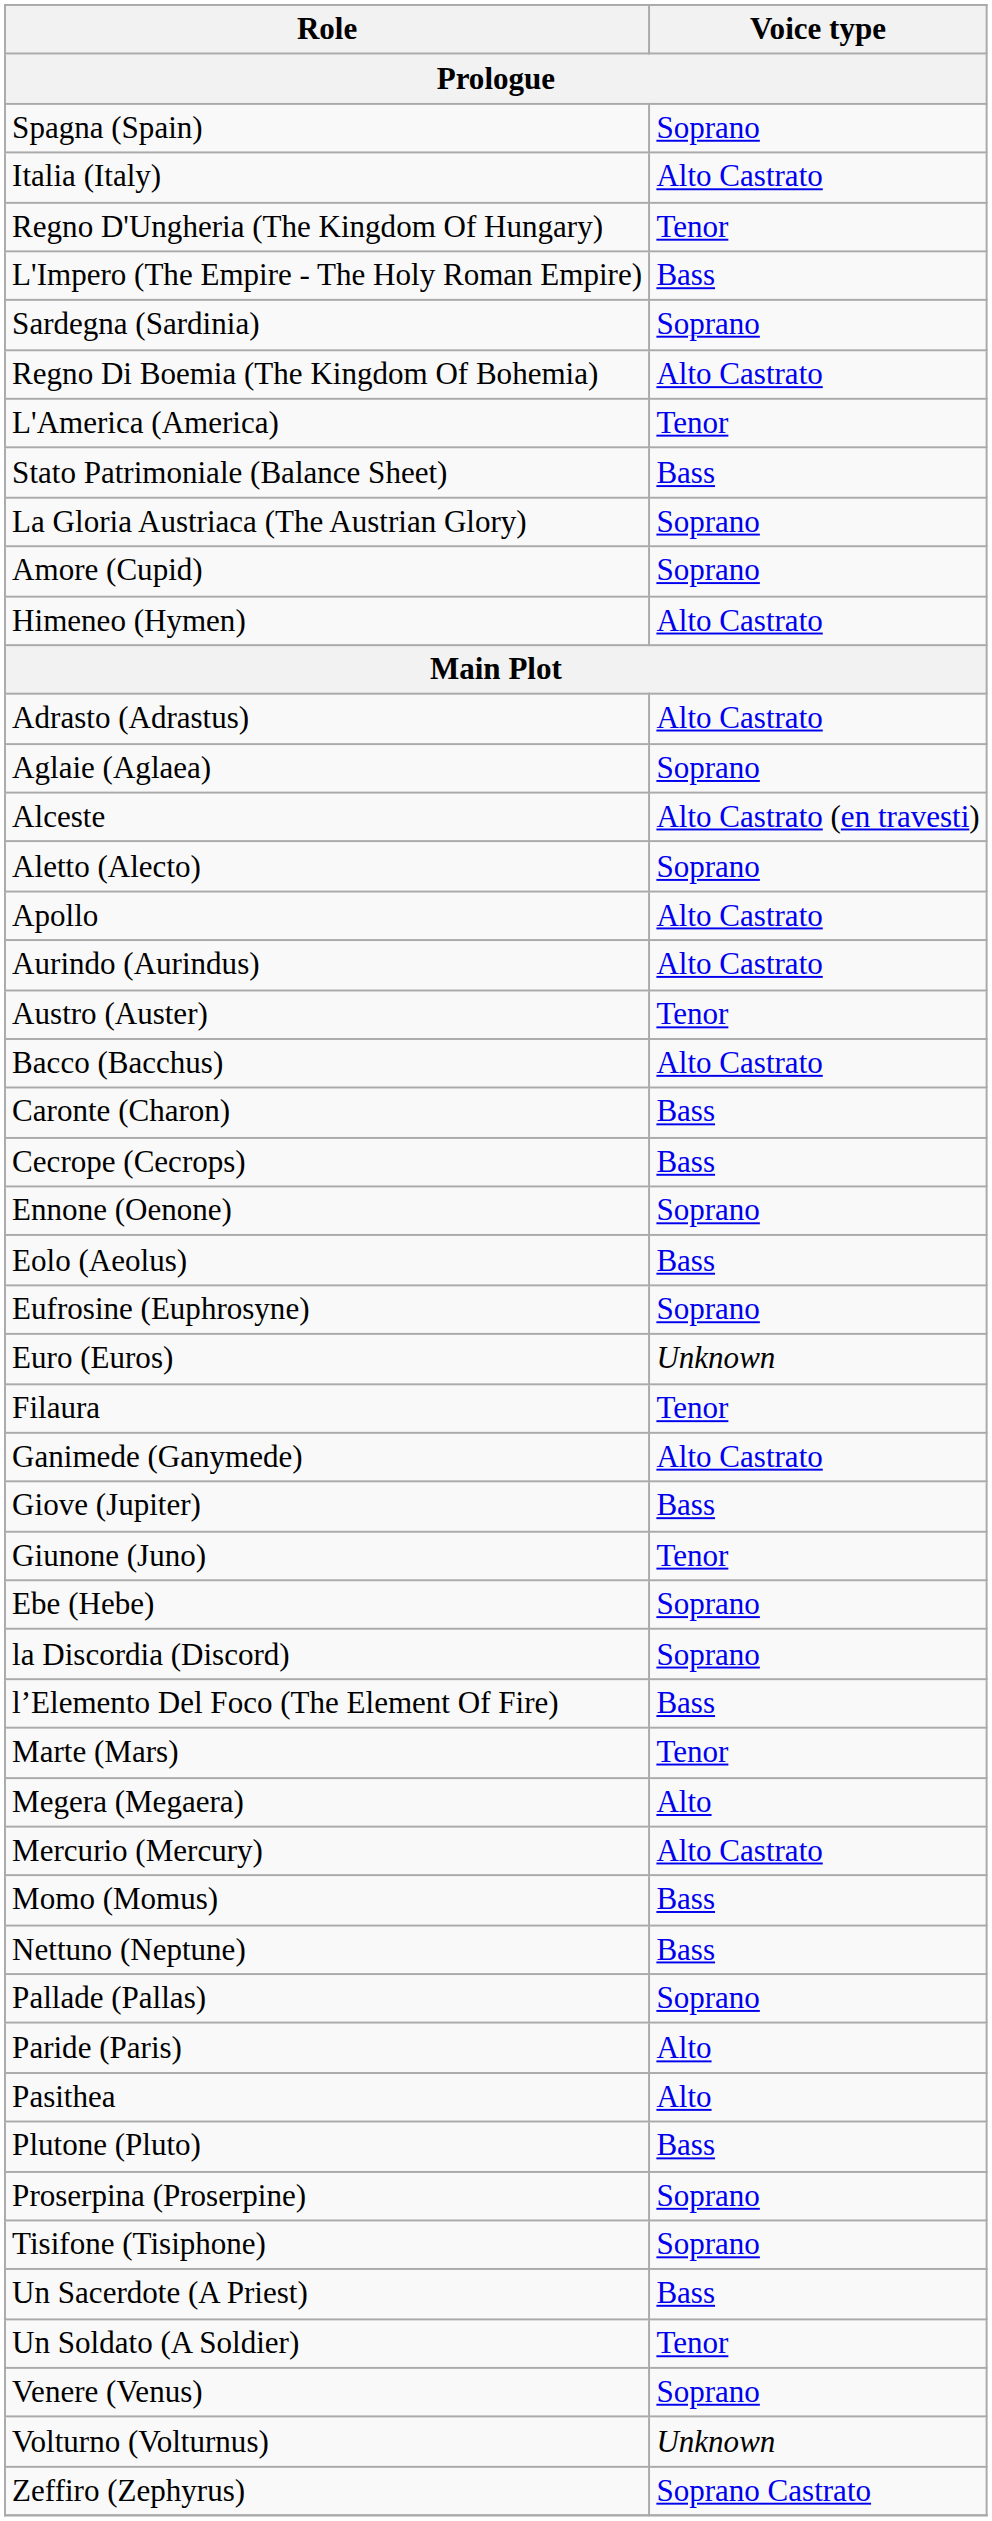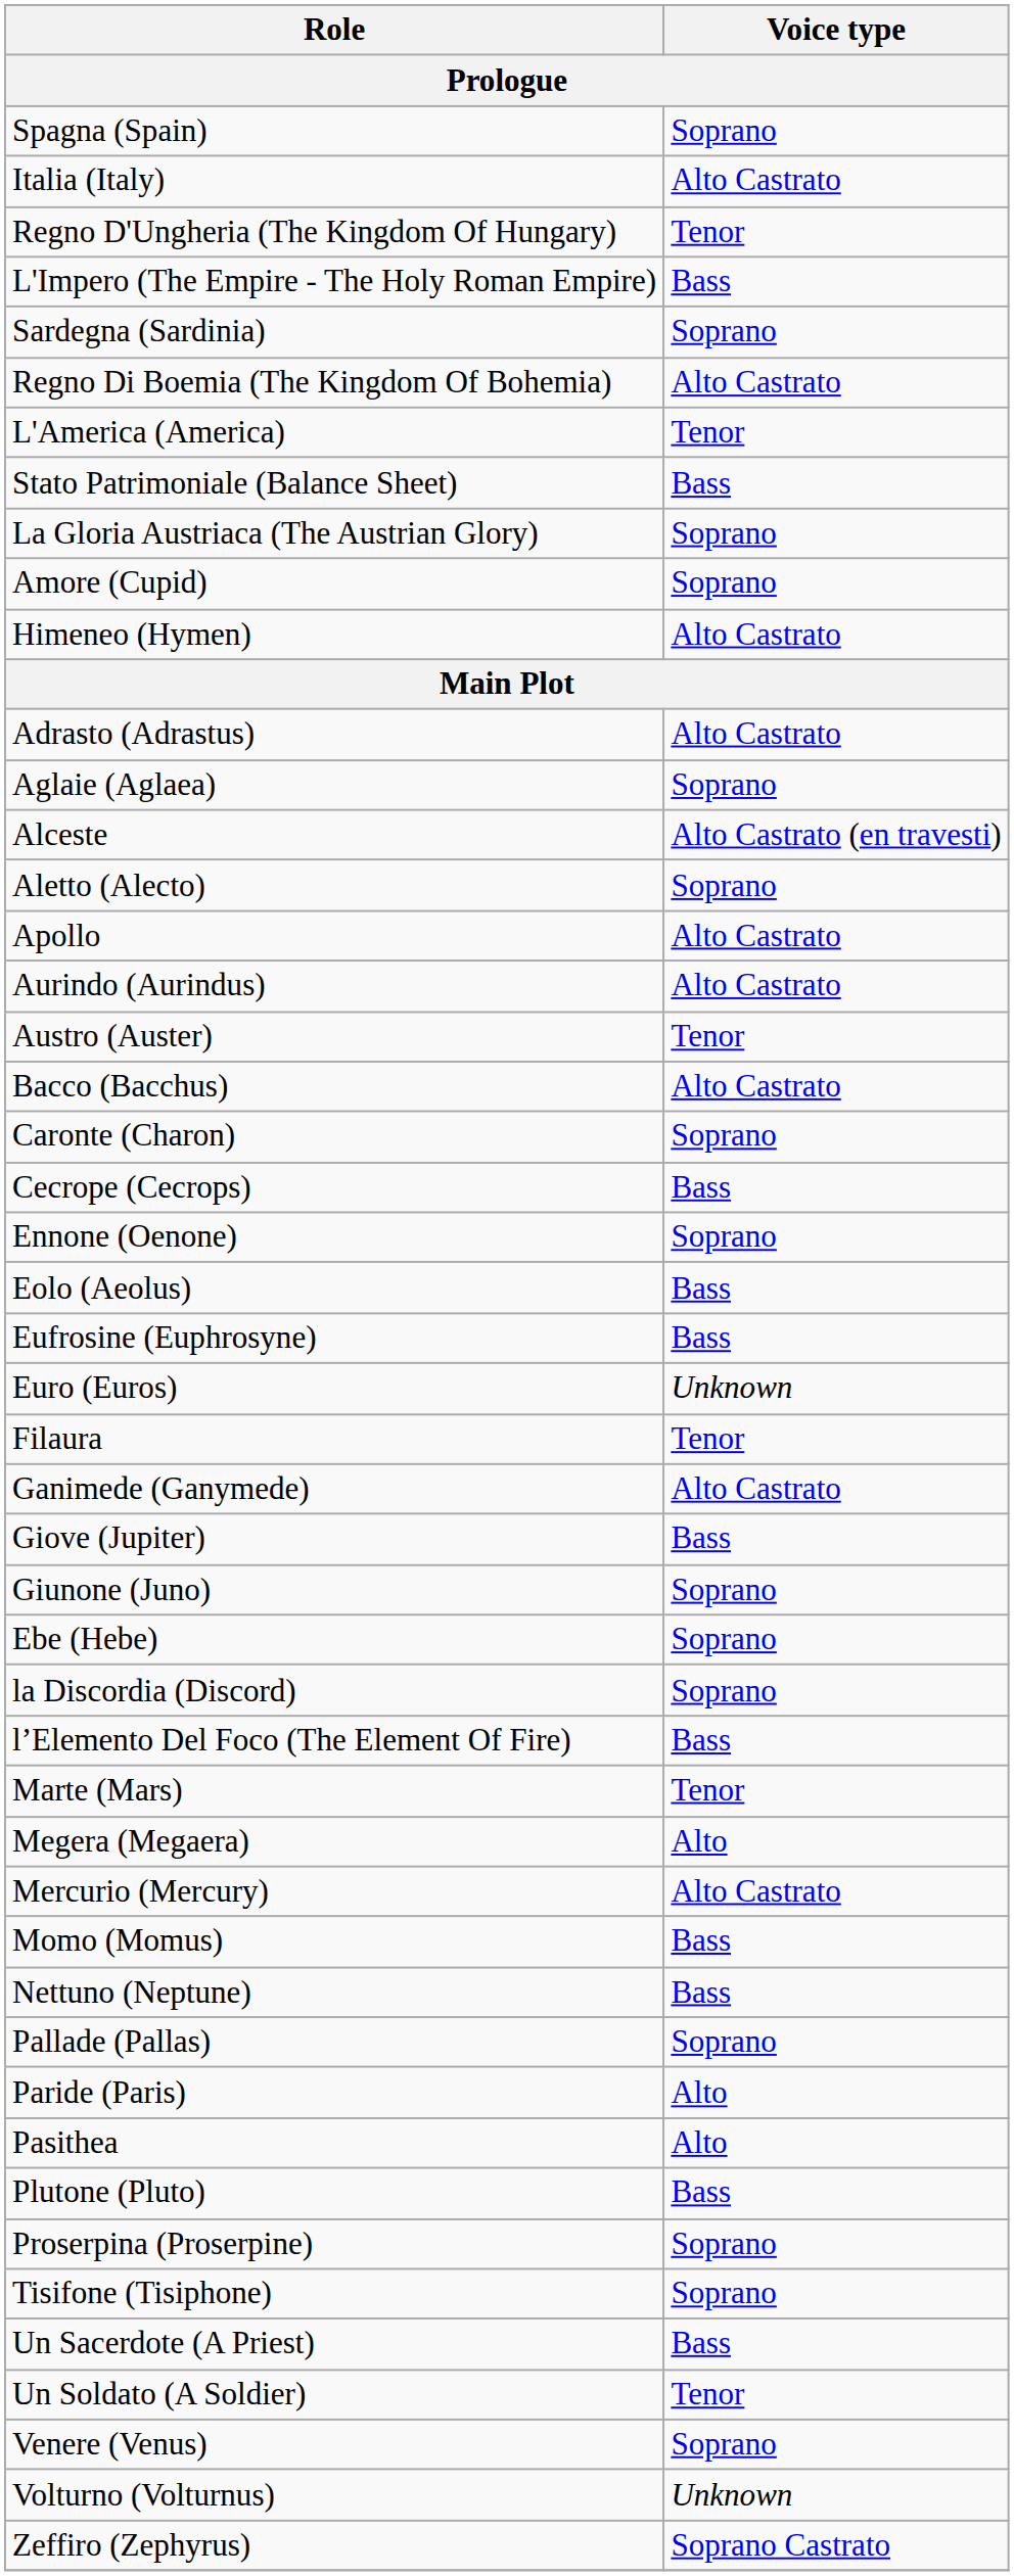Caronte (Charon) | Voice type: Bass -> Soprano
Eufrosine (Euphrosyne) | Voice type: Soprano -> Bass
Giunone (Juno) | Voice type: Tenor -> Soprano
